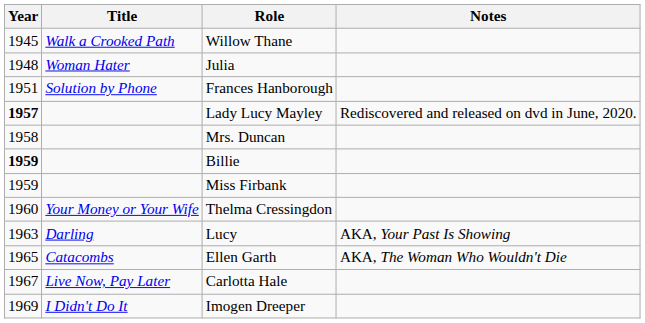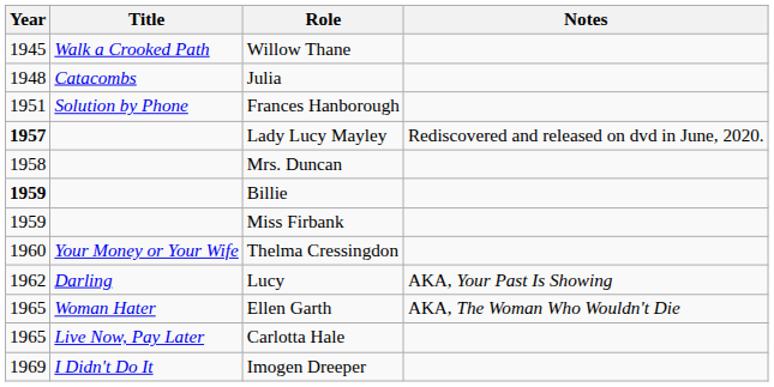Julia | Title: Woman Hater -> Catacombs
Lucy | Year: 1963 -> 1962
Ellen Garth | Title: Catacombs -> Woman Hater
Carlotta Hale | Year: 1967 -> 1965
